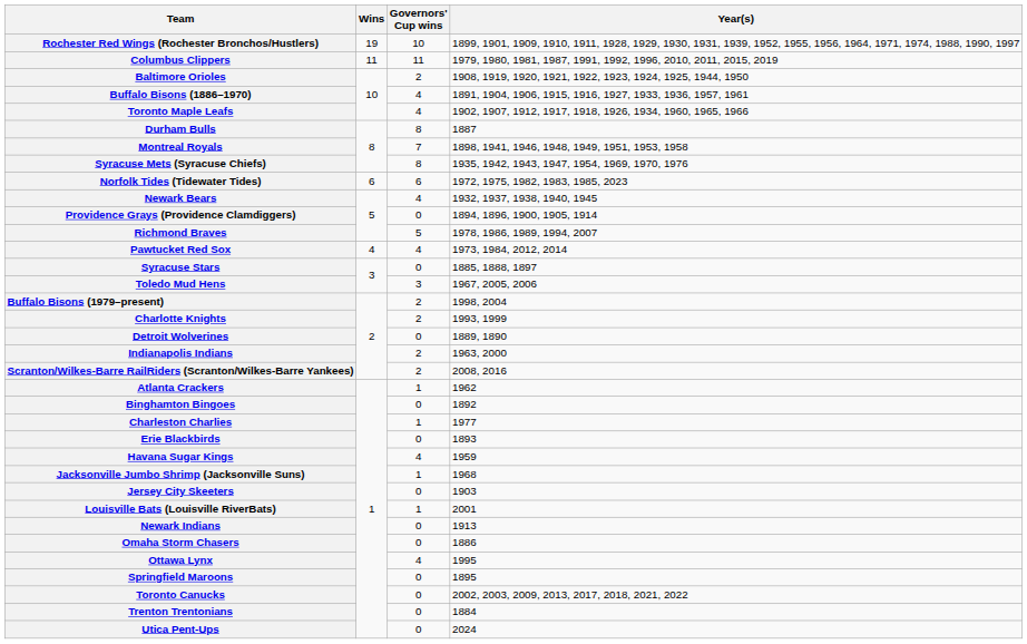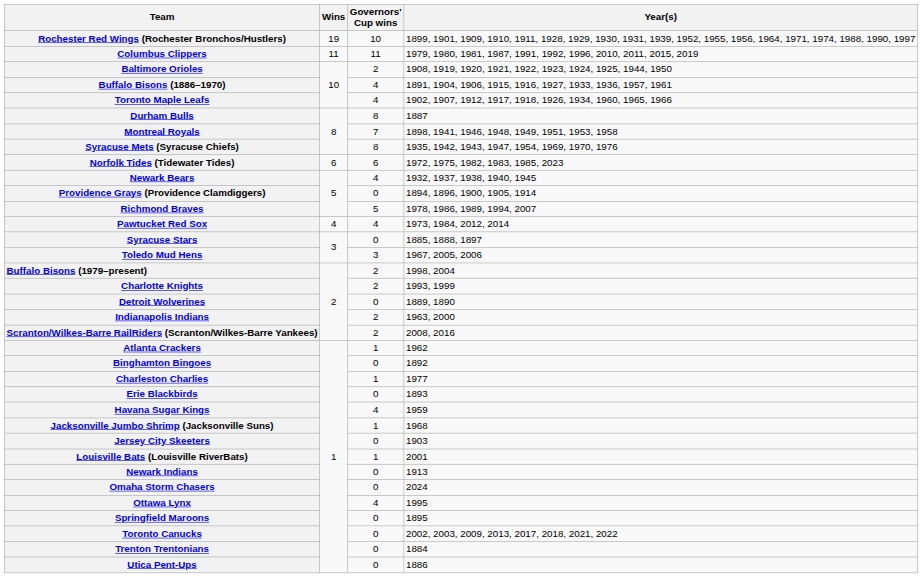Omaha Storm Chasers | Year(s): 1886 -> 2024
Utica Pent-Ups | Year(s): 2024 -> 1886
